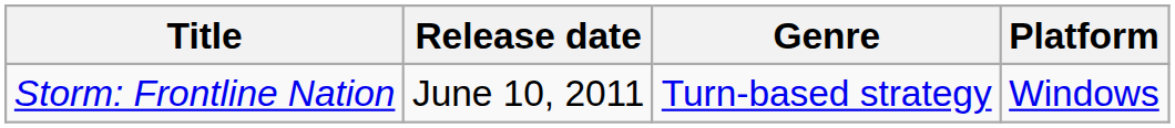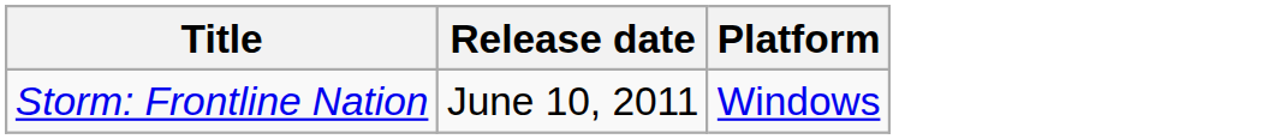- column: Genre | Turn-based strategy
